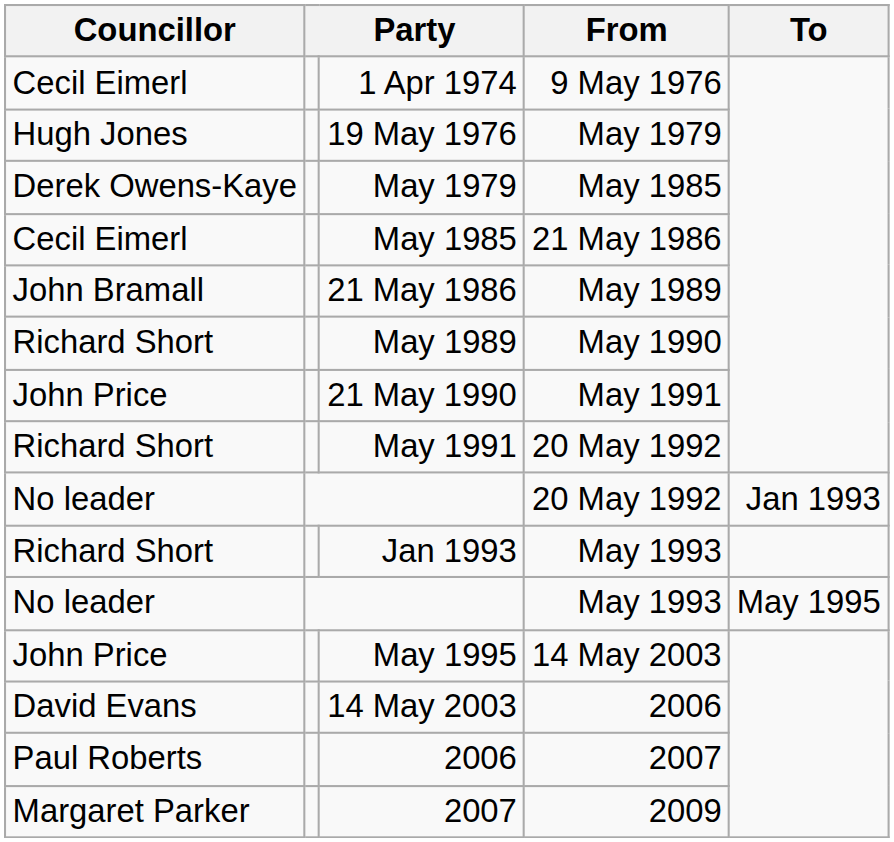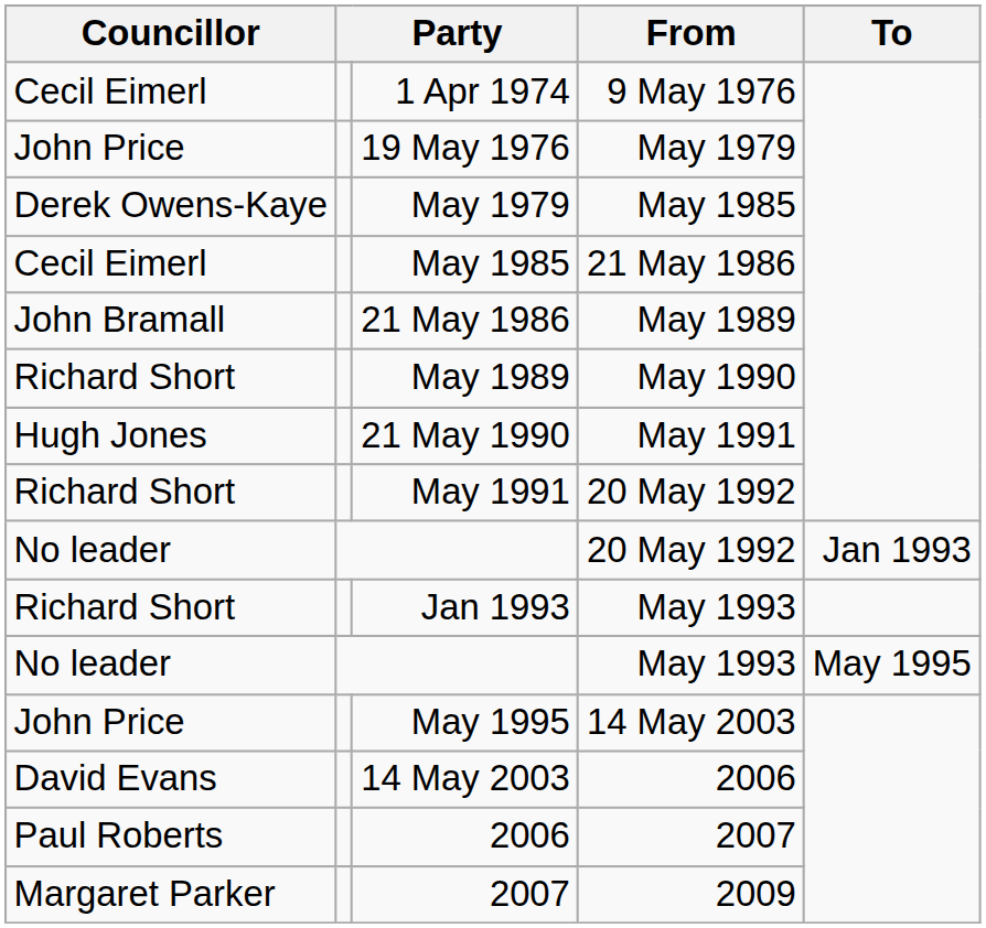19 May 1976 | Councillor: Hugh Jones -> John Price
21 May 1990 | Councillor: John Price -> Hugh Jones
